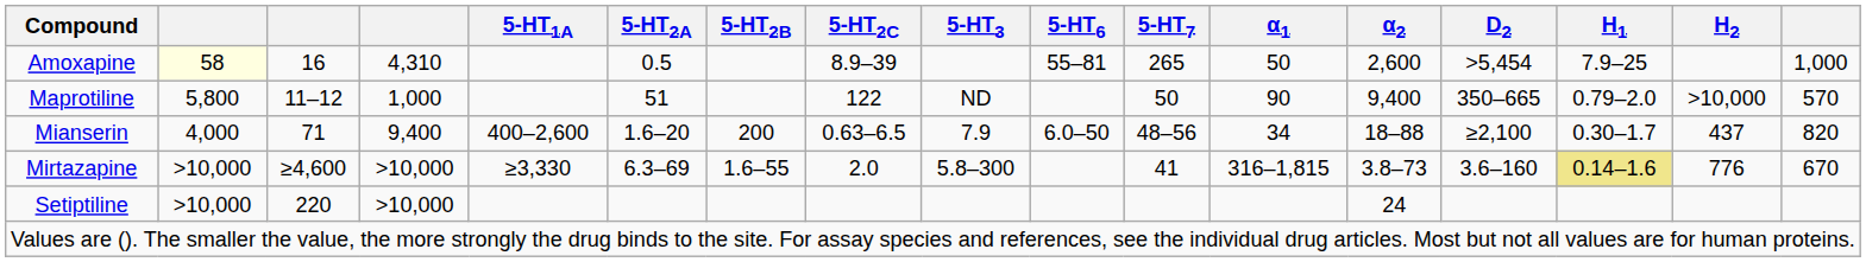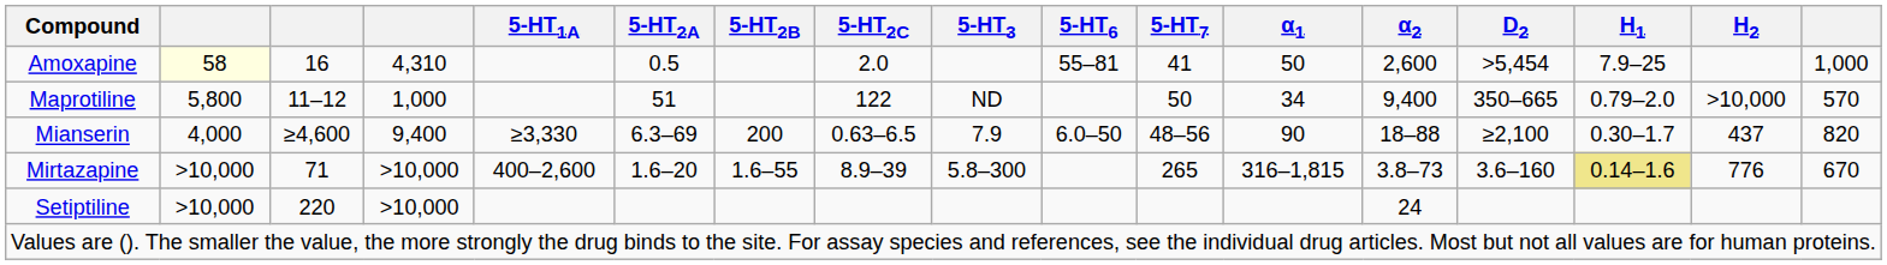Amoxapine | 5-HT2C: 8.9–39 -> 2.0
Amoxapine | 5-HT7: 265 -> 41
Maprotiline | α1: 90 -> 34
Mianserin | column 3: 71 -> ≥4,600
Mianserin | 5-HT1A: 400–2,600 -> ≥3,330
Mianserin | 5-HT2A: 1.6–20 -> 6.3–69
Mianserin | α1: 34 -> 90
Mirtazapine | column 3: ≥4,600 -> 71
Mirtazapine | 5-HT1A: ≥3,330 -> 400–2,600
Mirtazapine | 5-HT2A: 6.3–69 -> 1.6–20
Mirtazapine | 5-HT2C: 2.0 -> 8.9–39
Mirtazapine | 5-HT7: 41 -> 265
